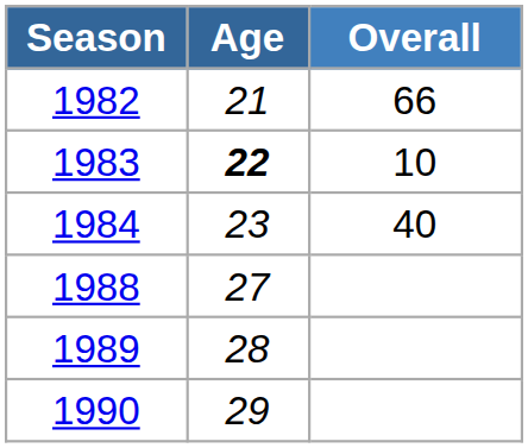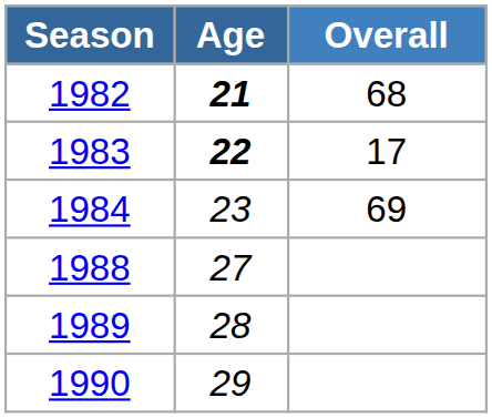1982 | Age: normal -> bold
1982 | Overall: 66 -> 68
1983 | Overall: 10 -> 17
1984 | Overall: 40 -> 69
